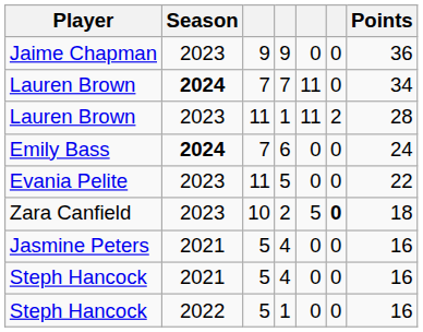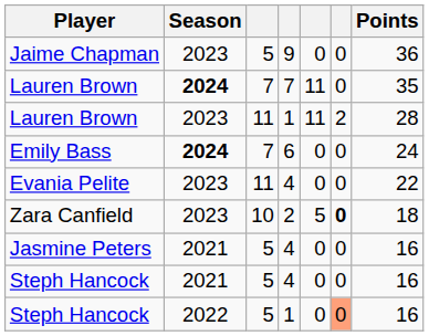Jaime Chapman | column 3: 9 -> 5
Lauren Brown / 2024 | Points: 34 -> 35
Evania Pelite | column 4: 5 -> 4
Steph Hancock / 2022 | column 6: no background -> lightsalmon background
